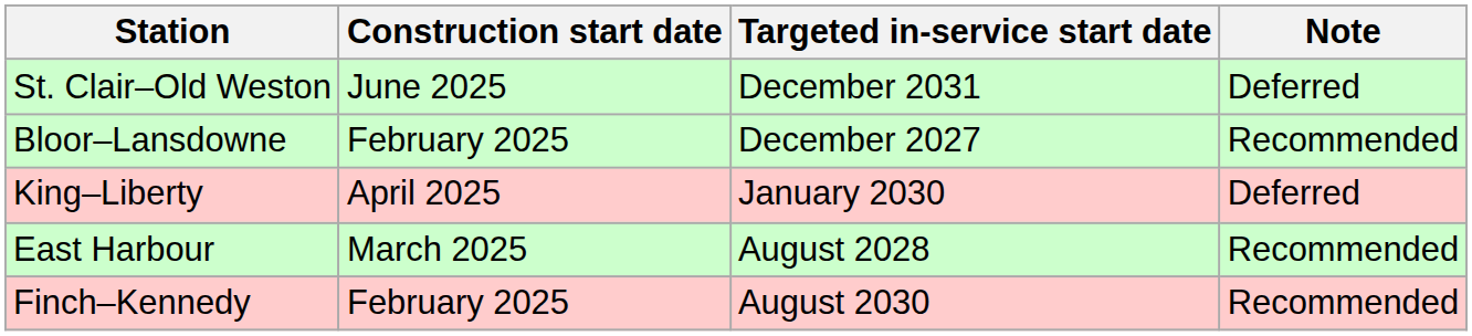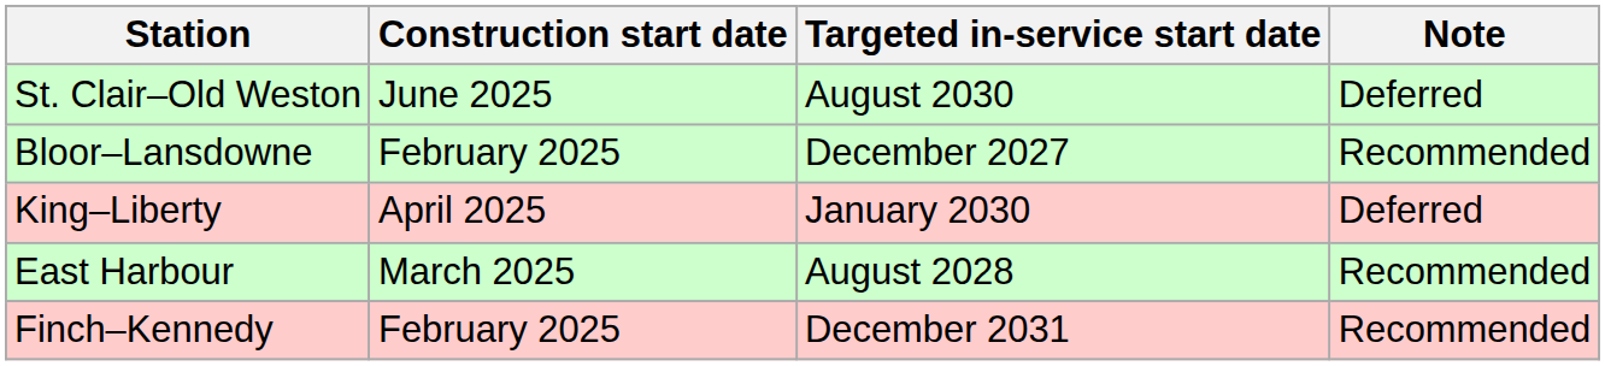St. Clair–Old Weston | Targeted in-service start date: December 2031 -> August 2030
Finch–Kennedy | Targeted in-service start date: August 2030 -> December 2031
